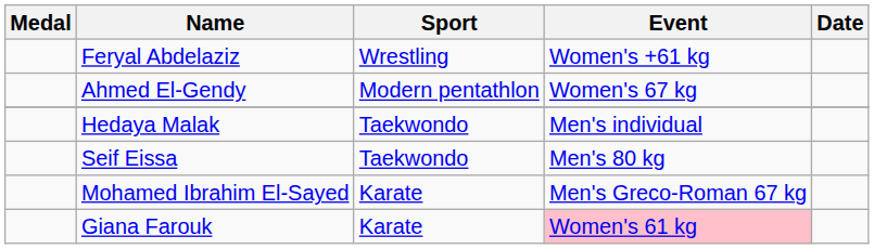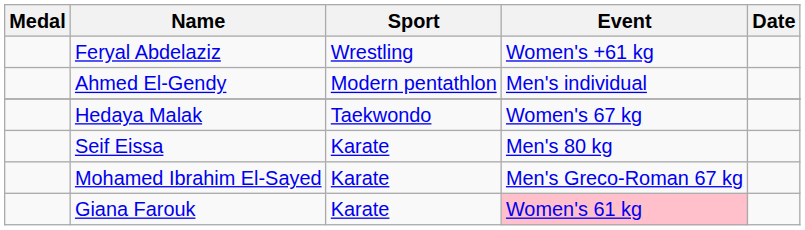Ahmed El-Gendy | Event: Women's 67 kg -> Men's individual
Hedaya Malak | Event: Men's individual -> Women's 67 kg
Seif Eissa | Sport: Taekwondo -> Karate
